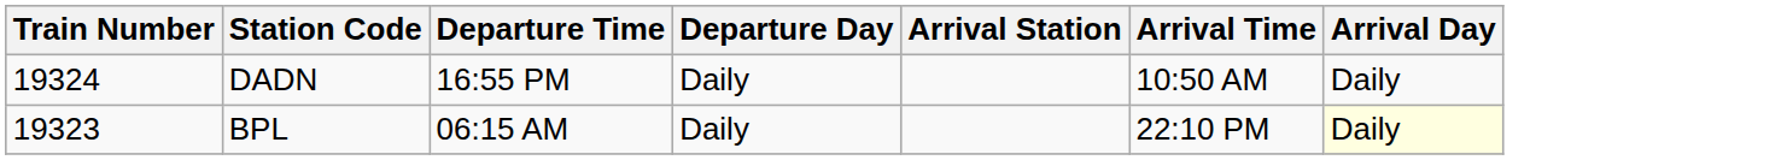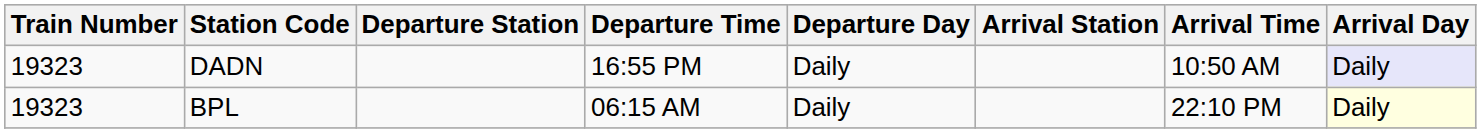+ column: Departure Station
DADN | Train Number: 19324 -> 19323
DADN | Arrival Day: no background -> lavender background
